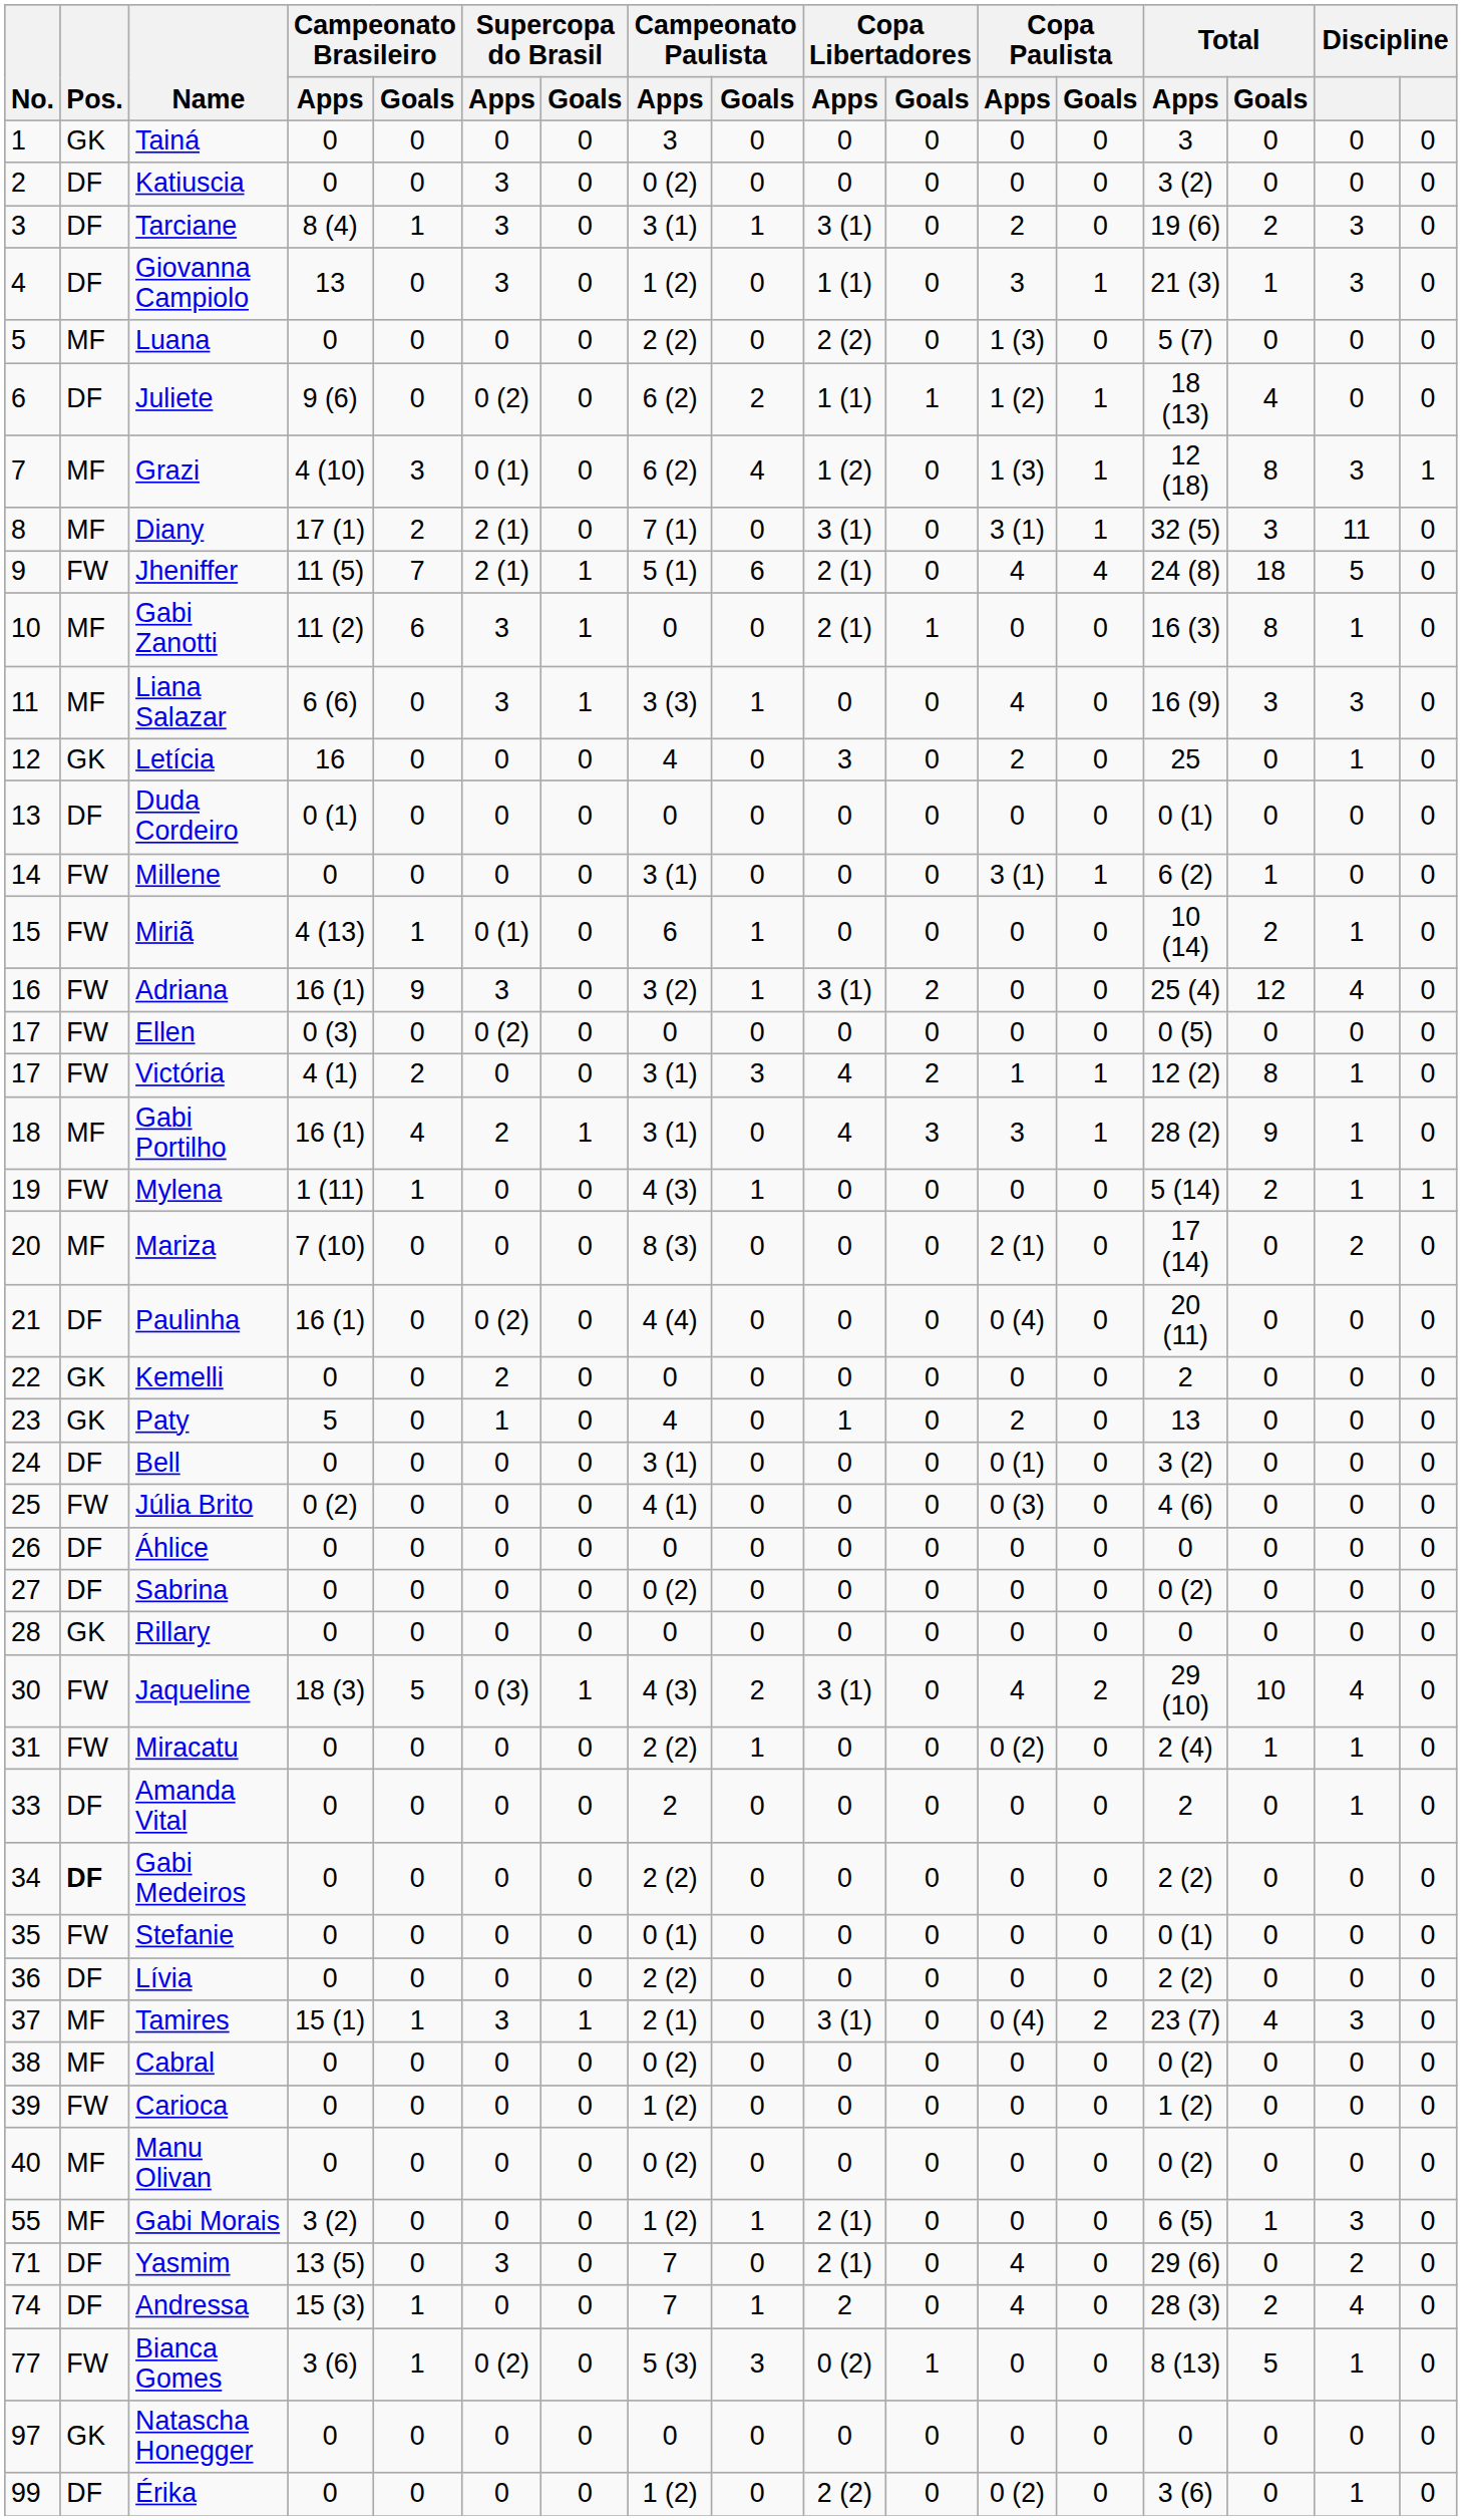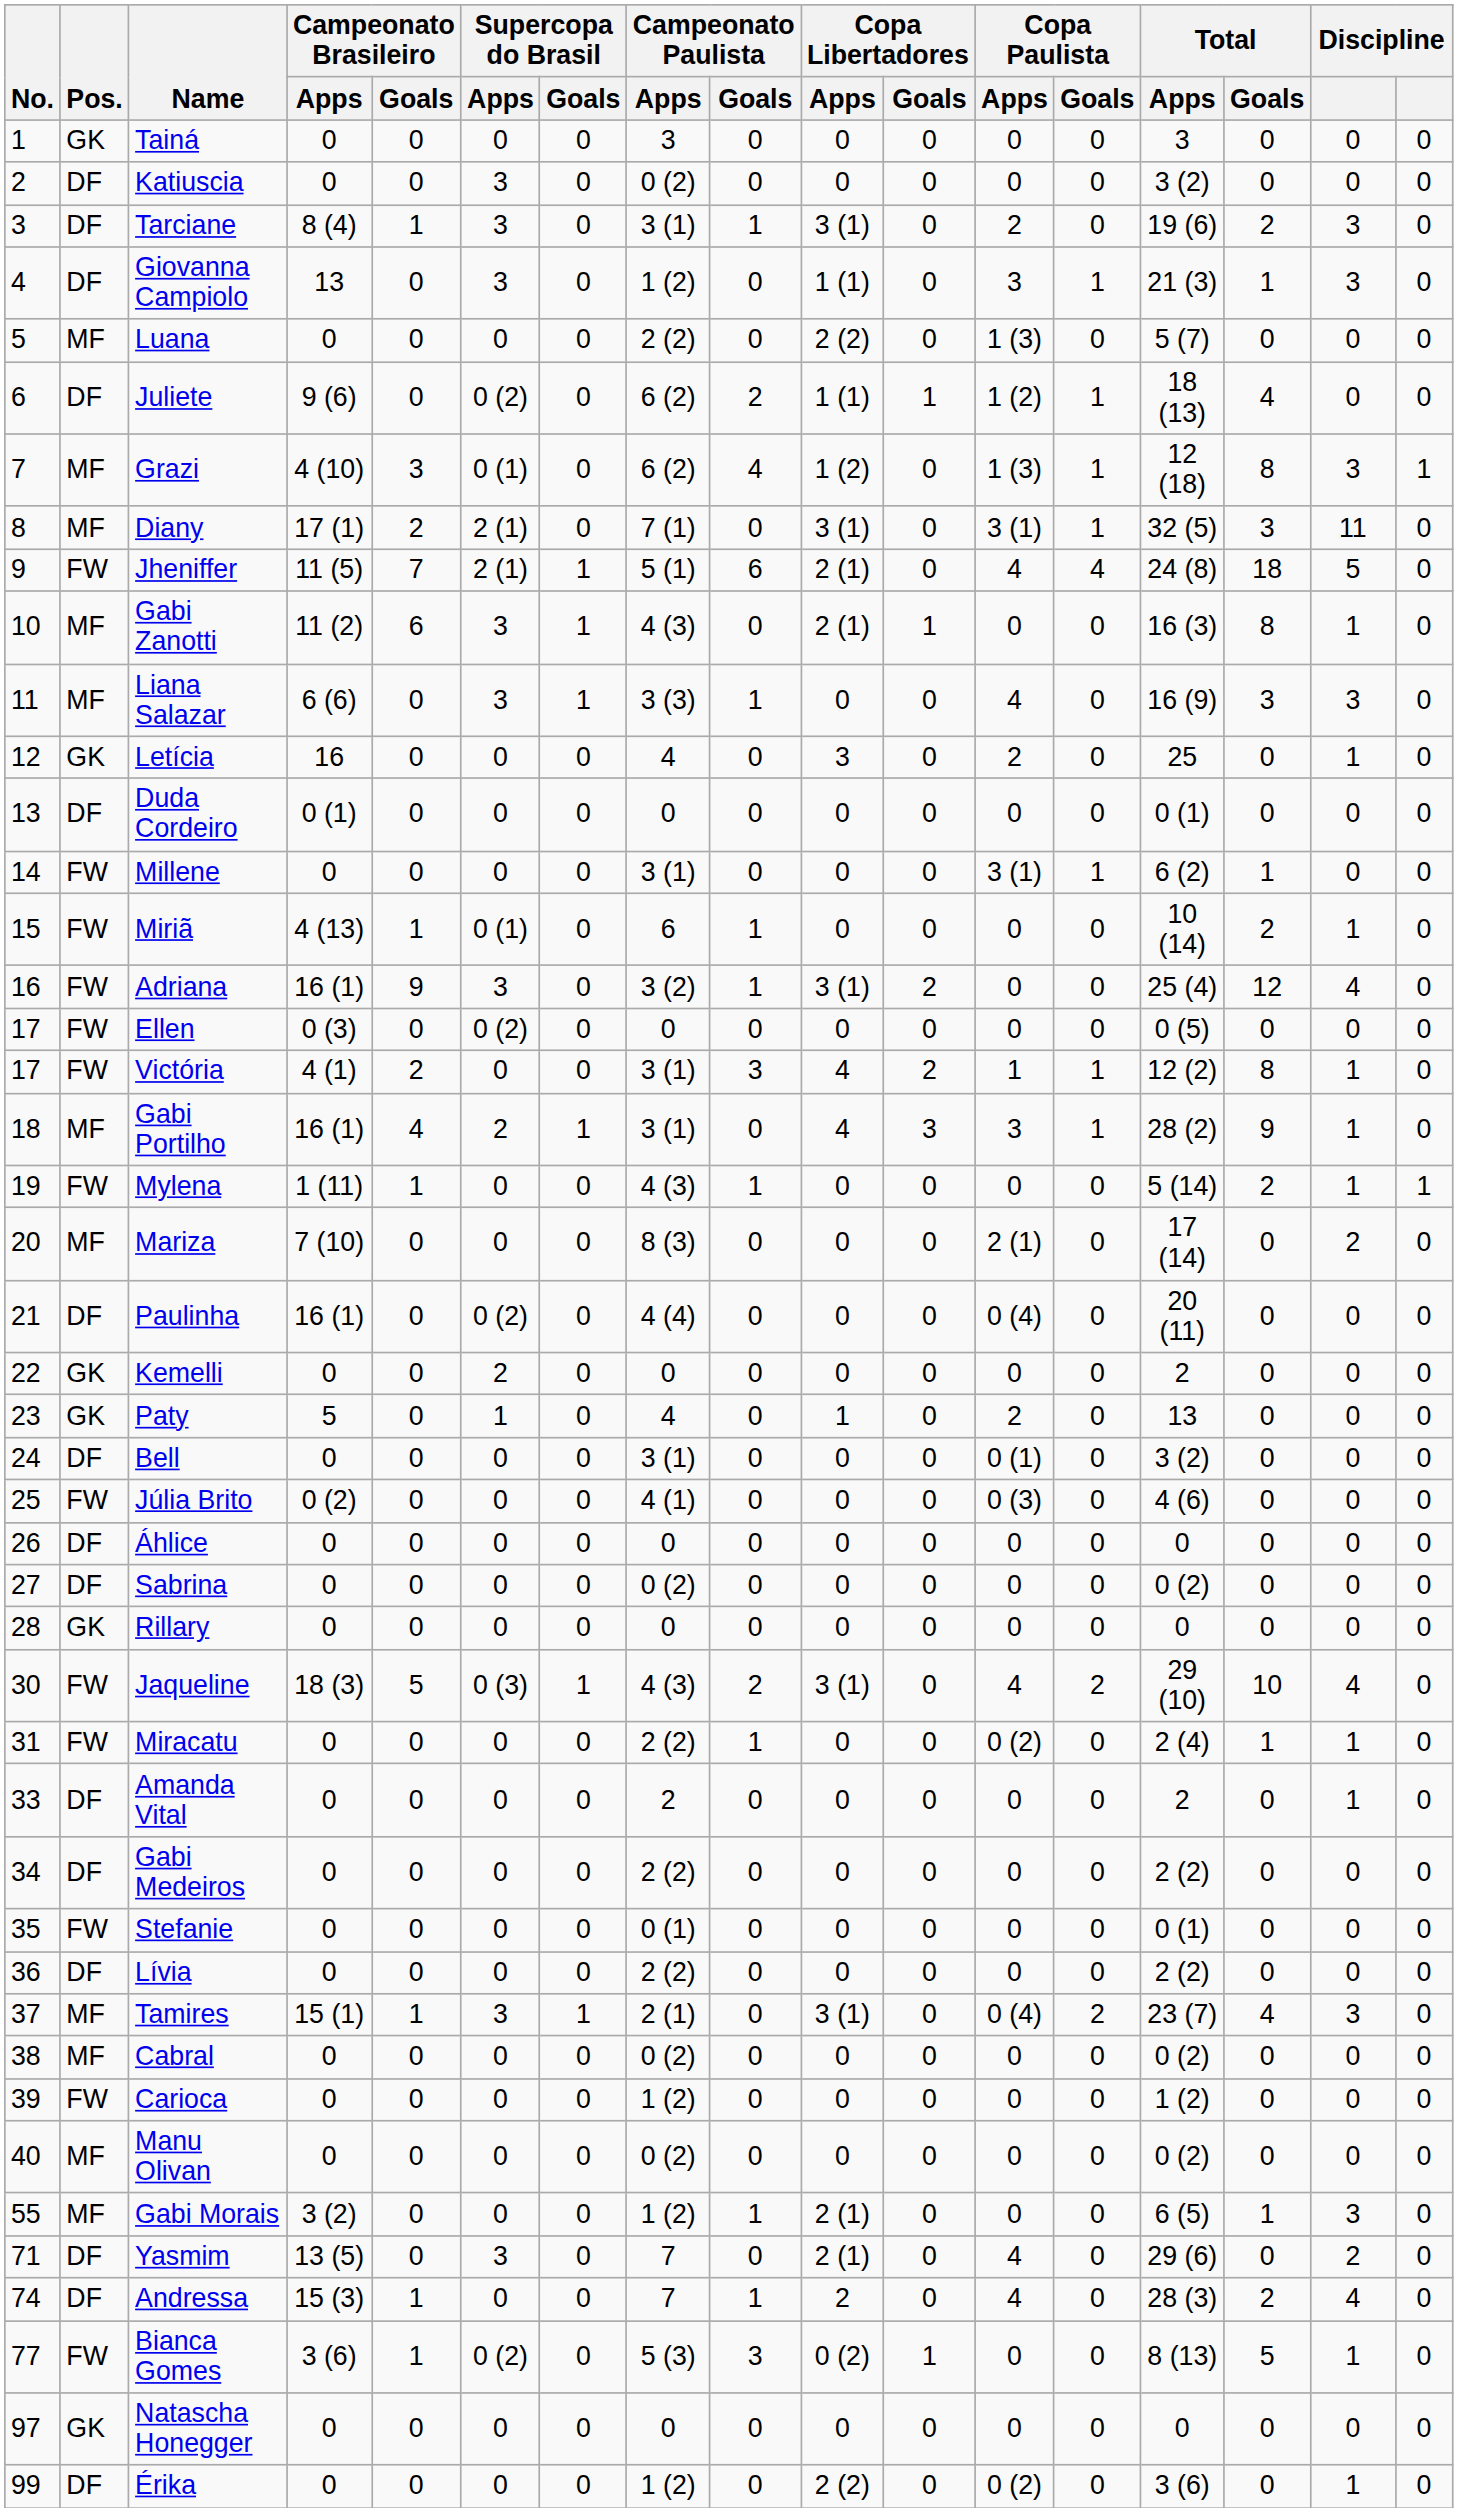Gabi Zanotti | Campeonato Paulista / Apps: 0 -> 4 (3)
Gabi Medeiros | Pos.: bold -> normal
